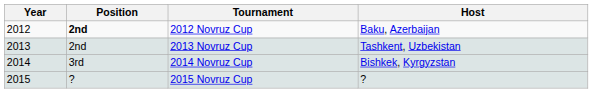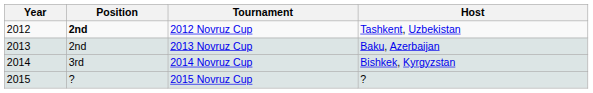2012 Novruz Cup | Host: Baku, Azerbaijan -> Tashkent, Uzbekistan
2013 Novruz Cup | Host: Tashkent, Uzbekistan -> Baku, Azerbaijan
